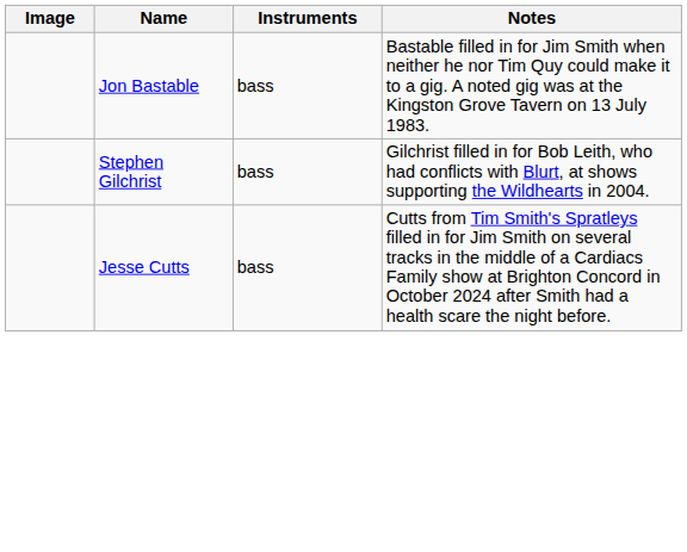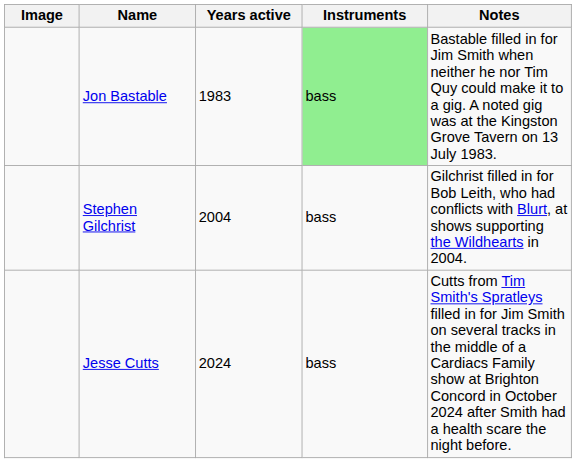+ column: Years active | 1983 | 2004 | 2024
Jon Bastable | Instruments: no background -> lightgreen background
